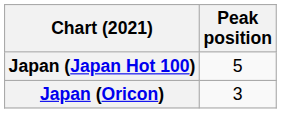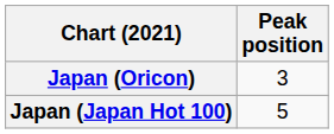rows swapped: Japan (Oricon) <-> Japan (Japan Hot 100)
